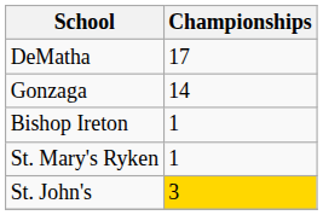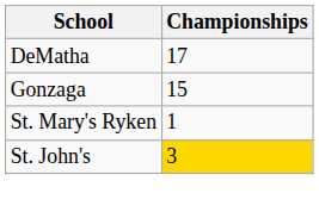Gonzaga | Championships: 14 -> 15
- row: Bishop Ireton | 1
